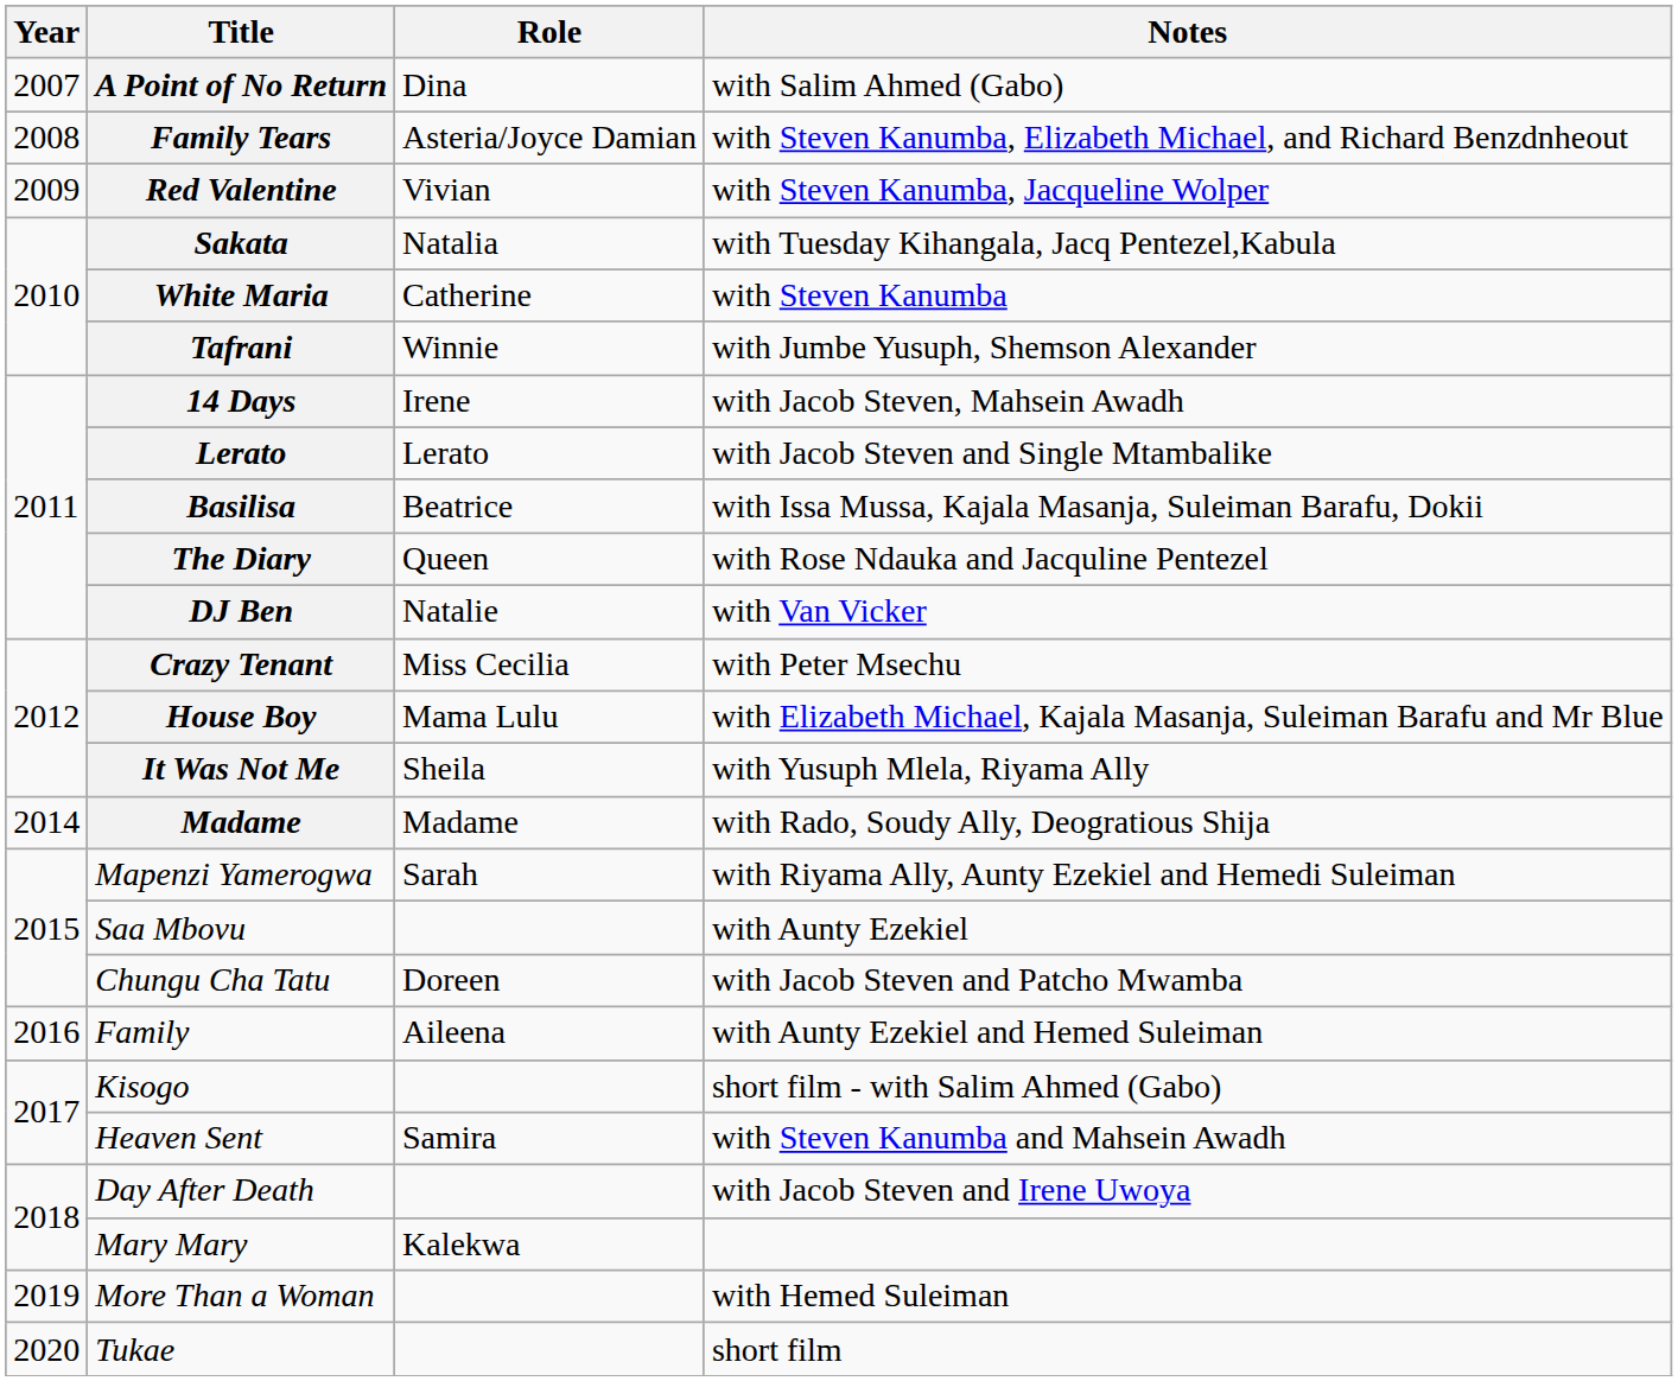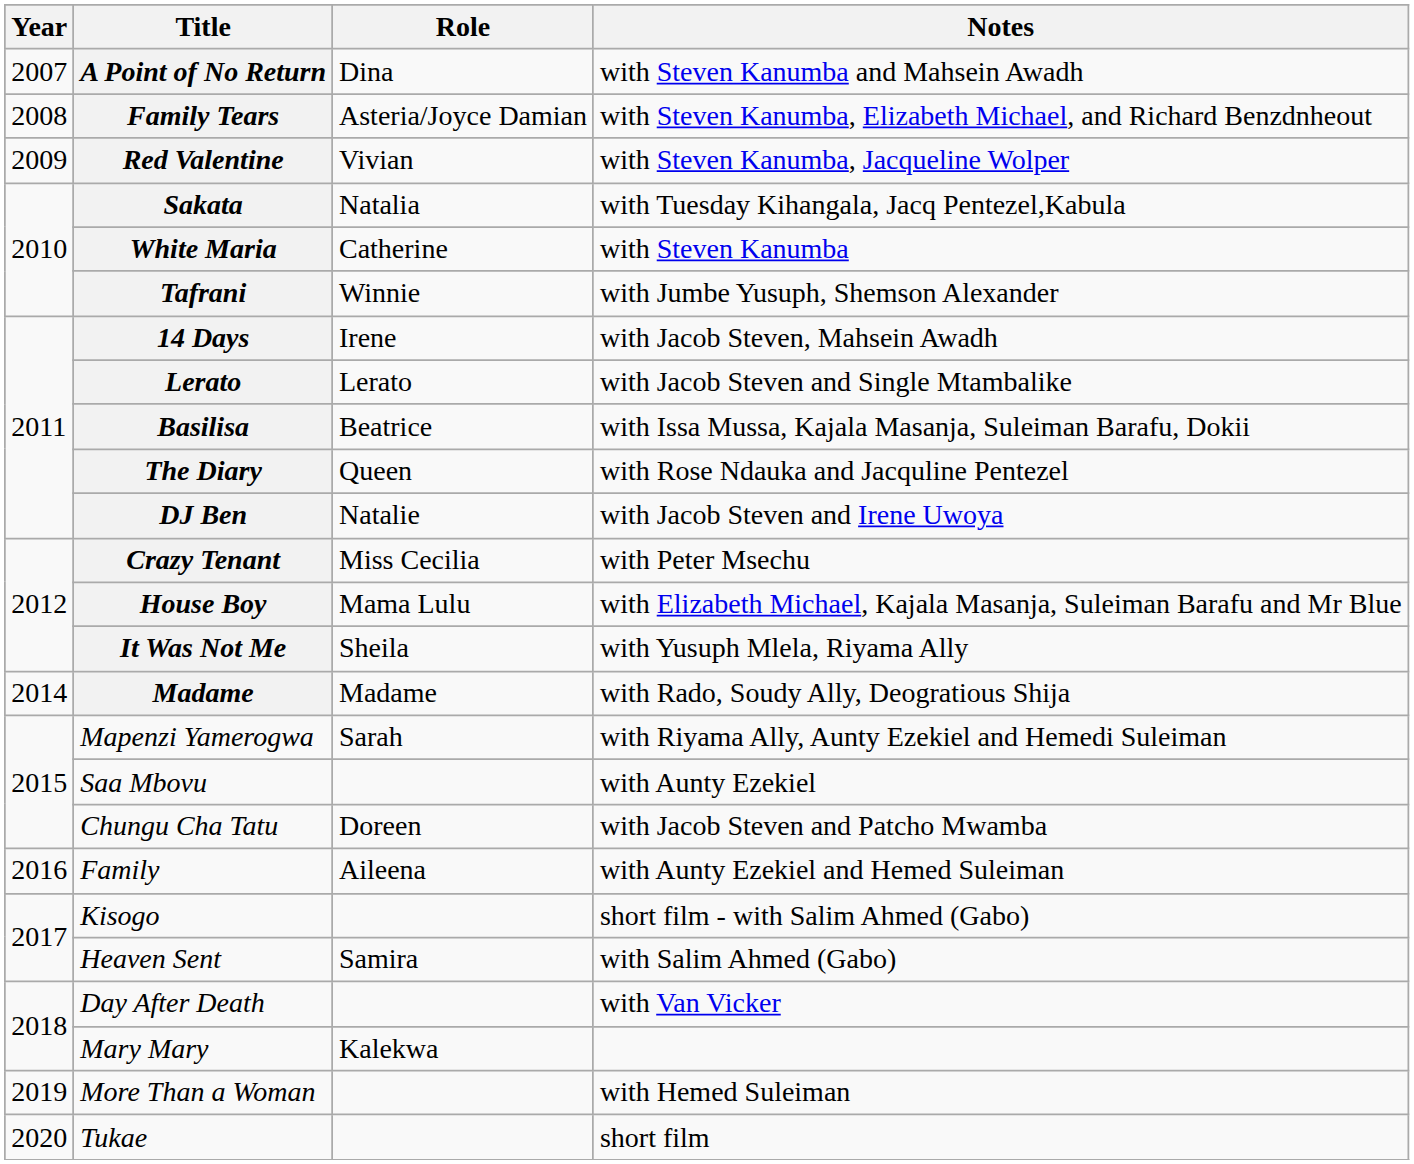A Point of No Return | Notes: with Salim Ahmed (Gabo) -> with Steven Kanumba and Mahsein Awadh
DJ Ben | Notes: with Van Vicker -> with Jacob Steven and Irene Uwoya
Heaven Sent | Notes: with Steven Kanumba and Mahsein Awadh -> with Salim Ahmed (Gabo)
Day After Death | Notes: with Jacob Steven and Irene Uwoya -> with Van Vicker
